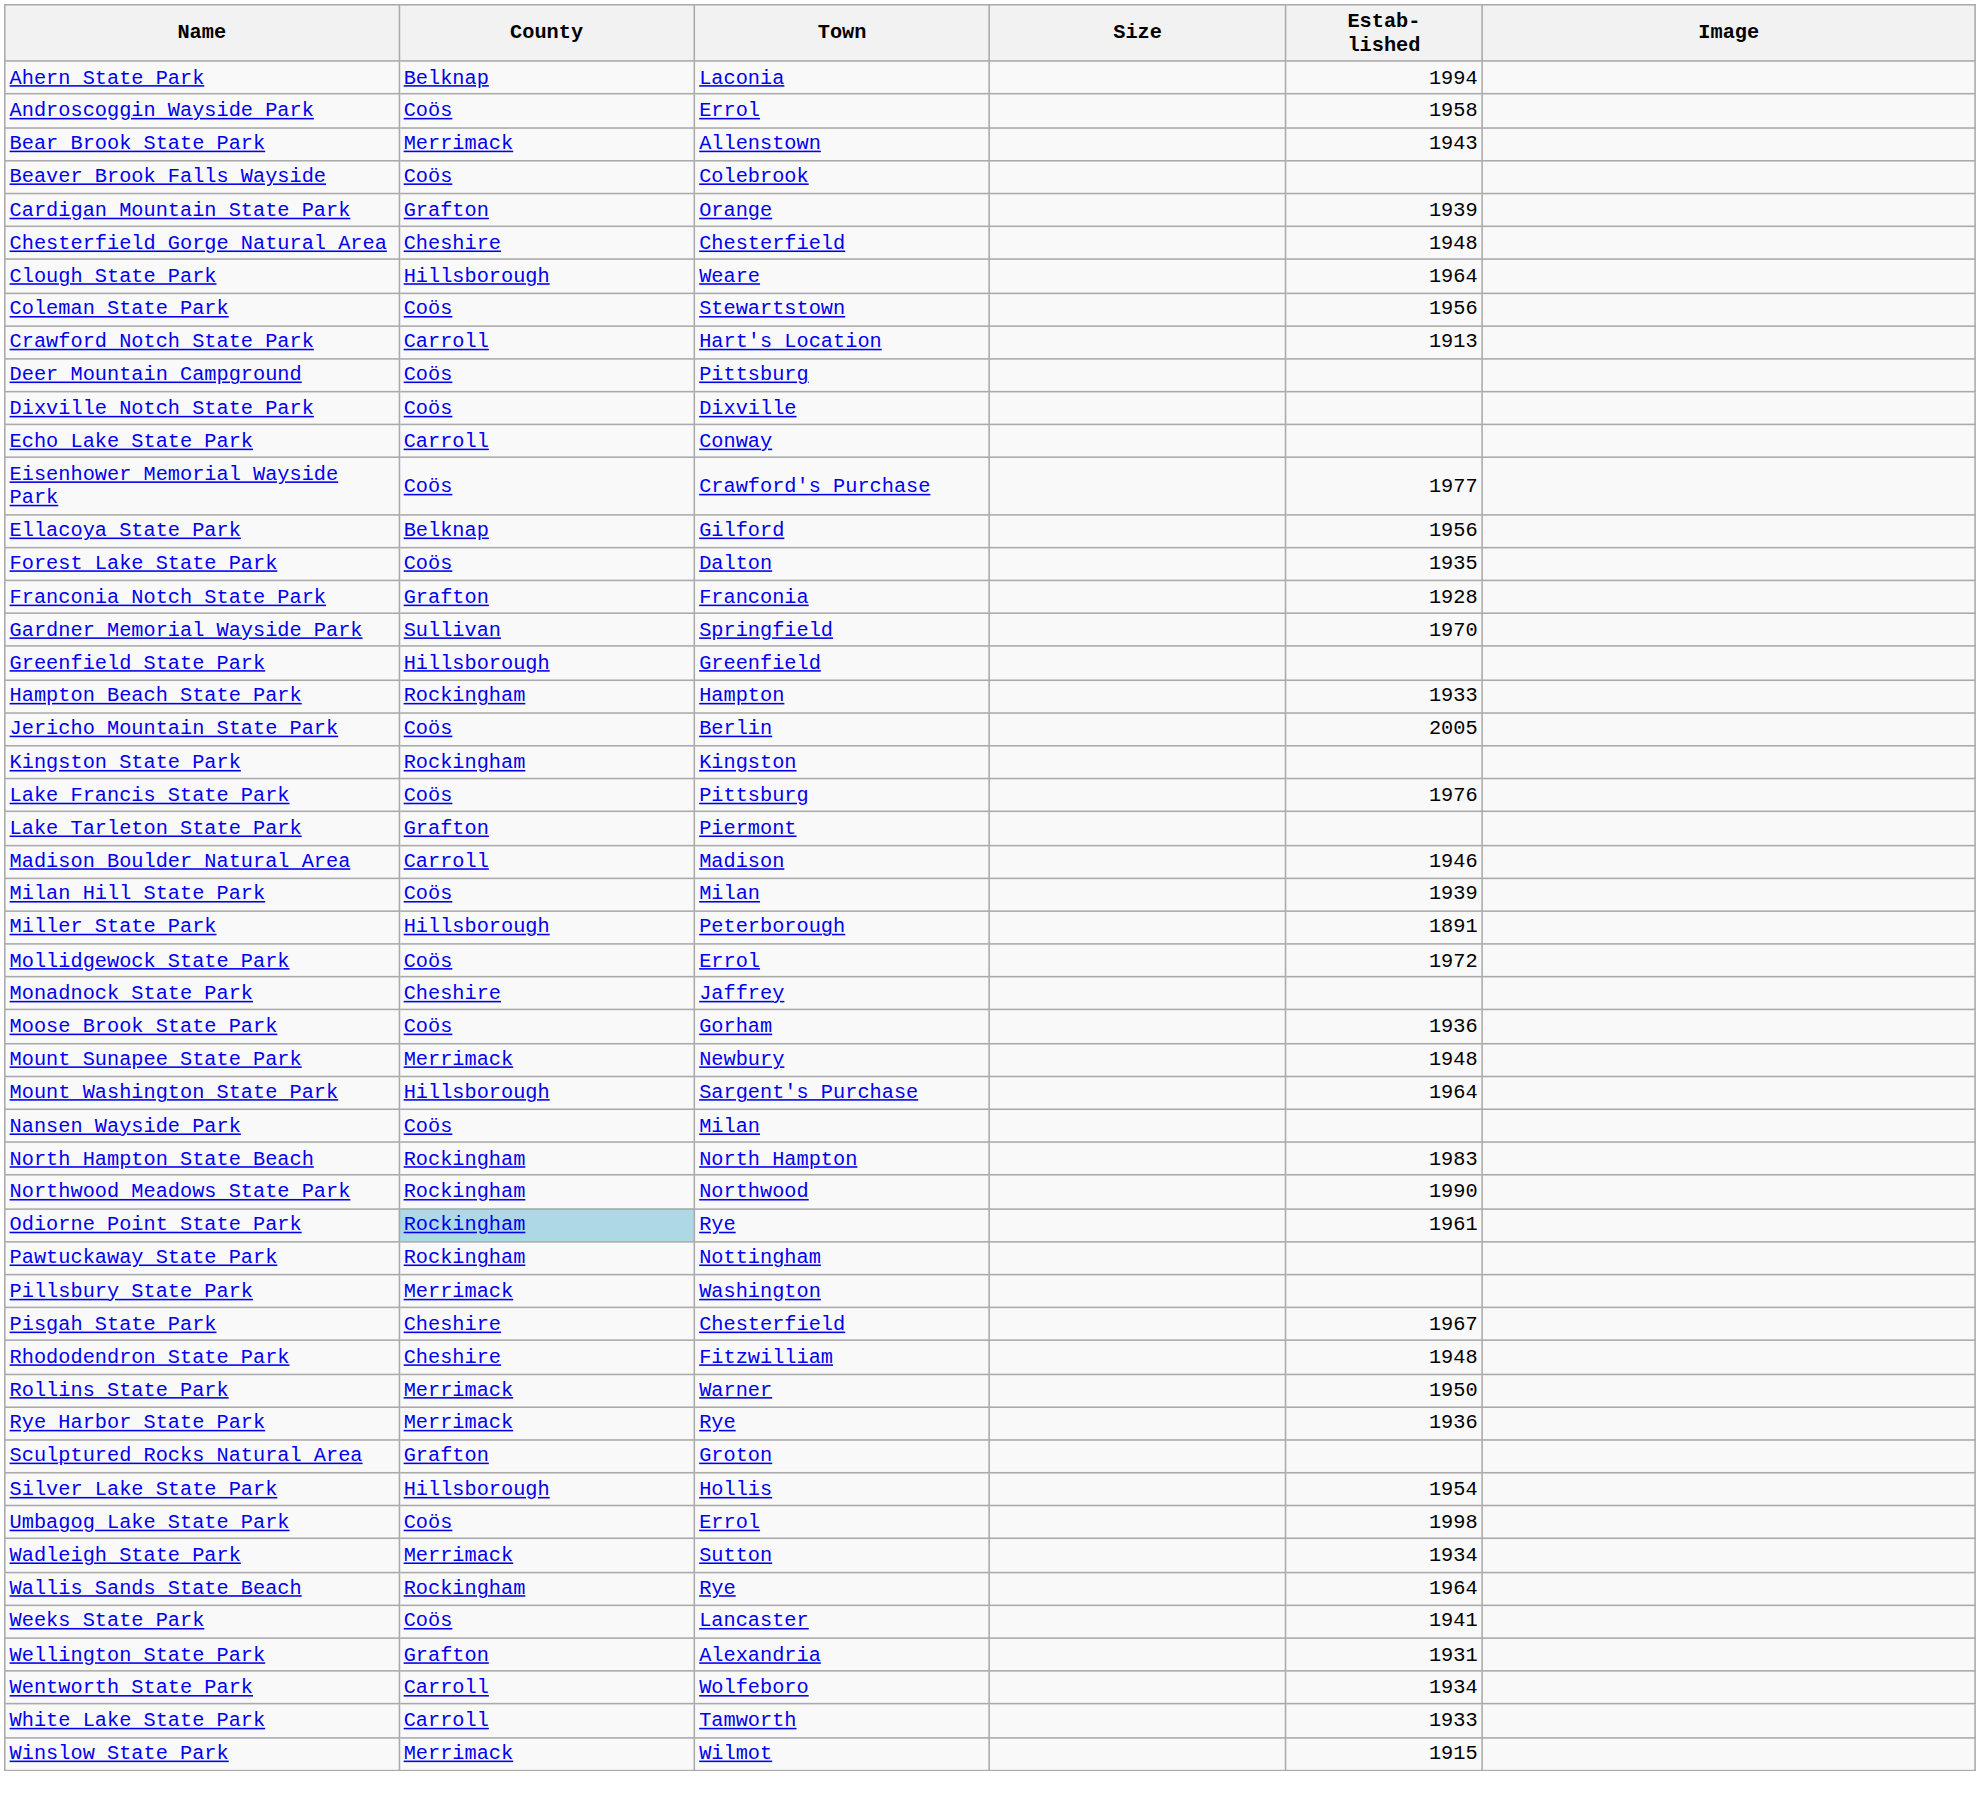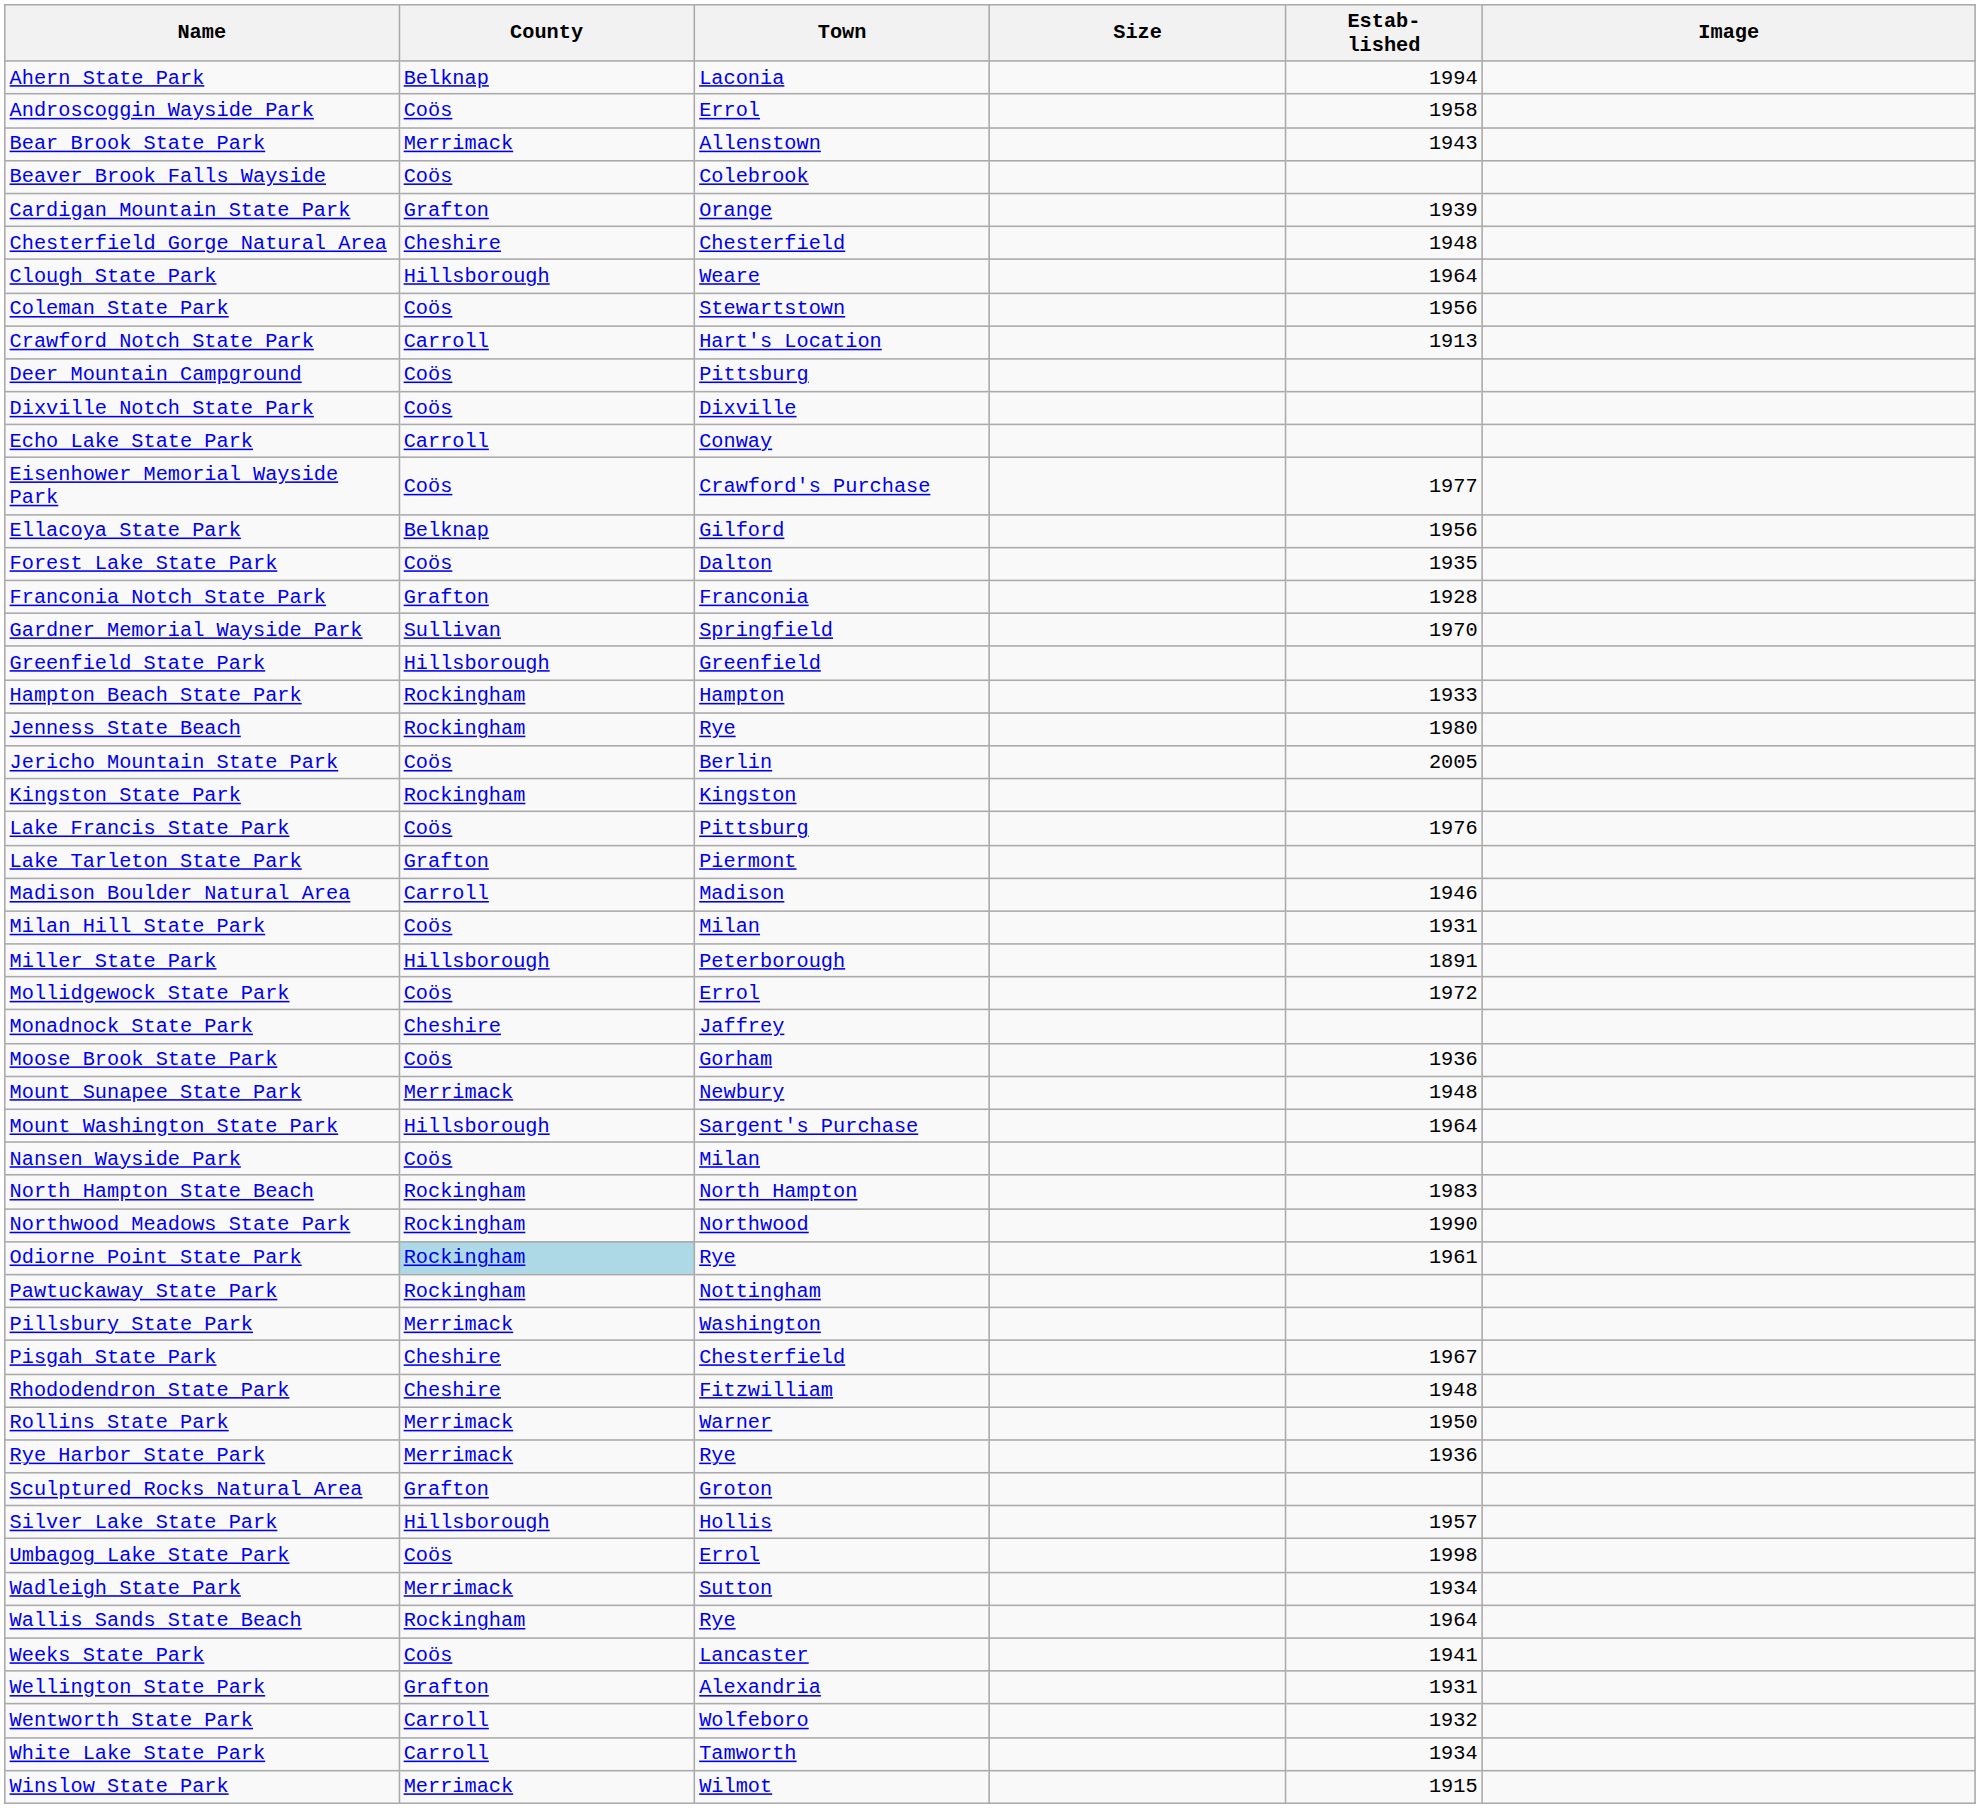+ row: Jenness State Beach | Rockingham | Rye | 1980
Milan Hill State Park | Estab- lished: 1939 -> 1931
Silver Lake State Park | Estab- lished: 1954 -> 1957
Wentworth State Park | Estab- lished: 1934 -> 1932
White Lake State Park | Estab- lished: 1933 -> 1934
